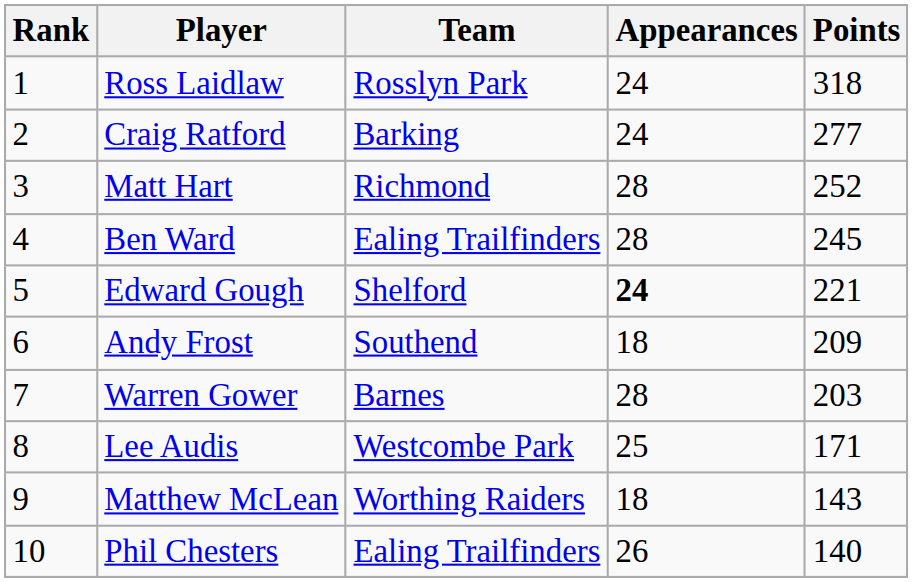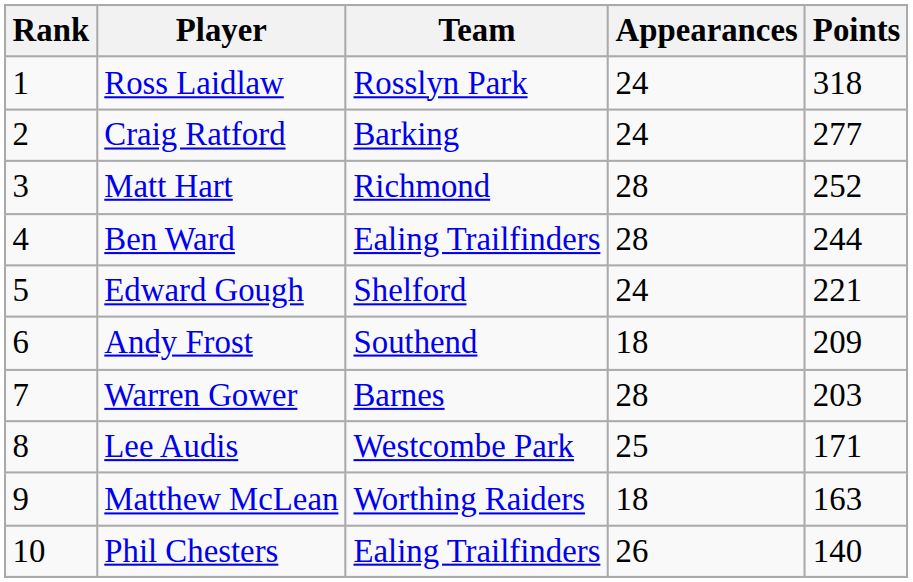Ben Ward | Points: 245 -> 244
Edward Gough | Appearances: bold -> normal
Matthew McLean | Points: 143 -> 163
